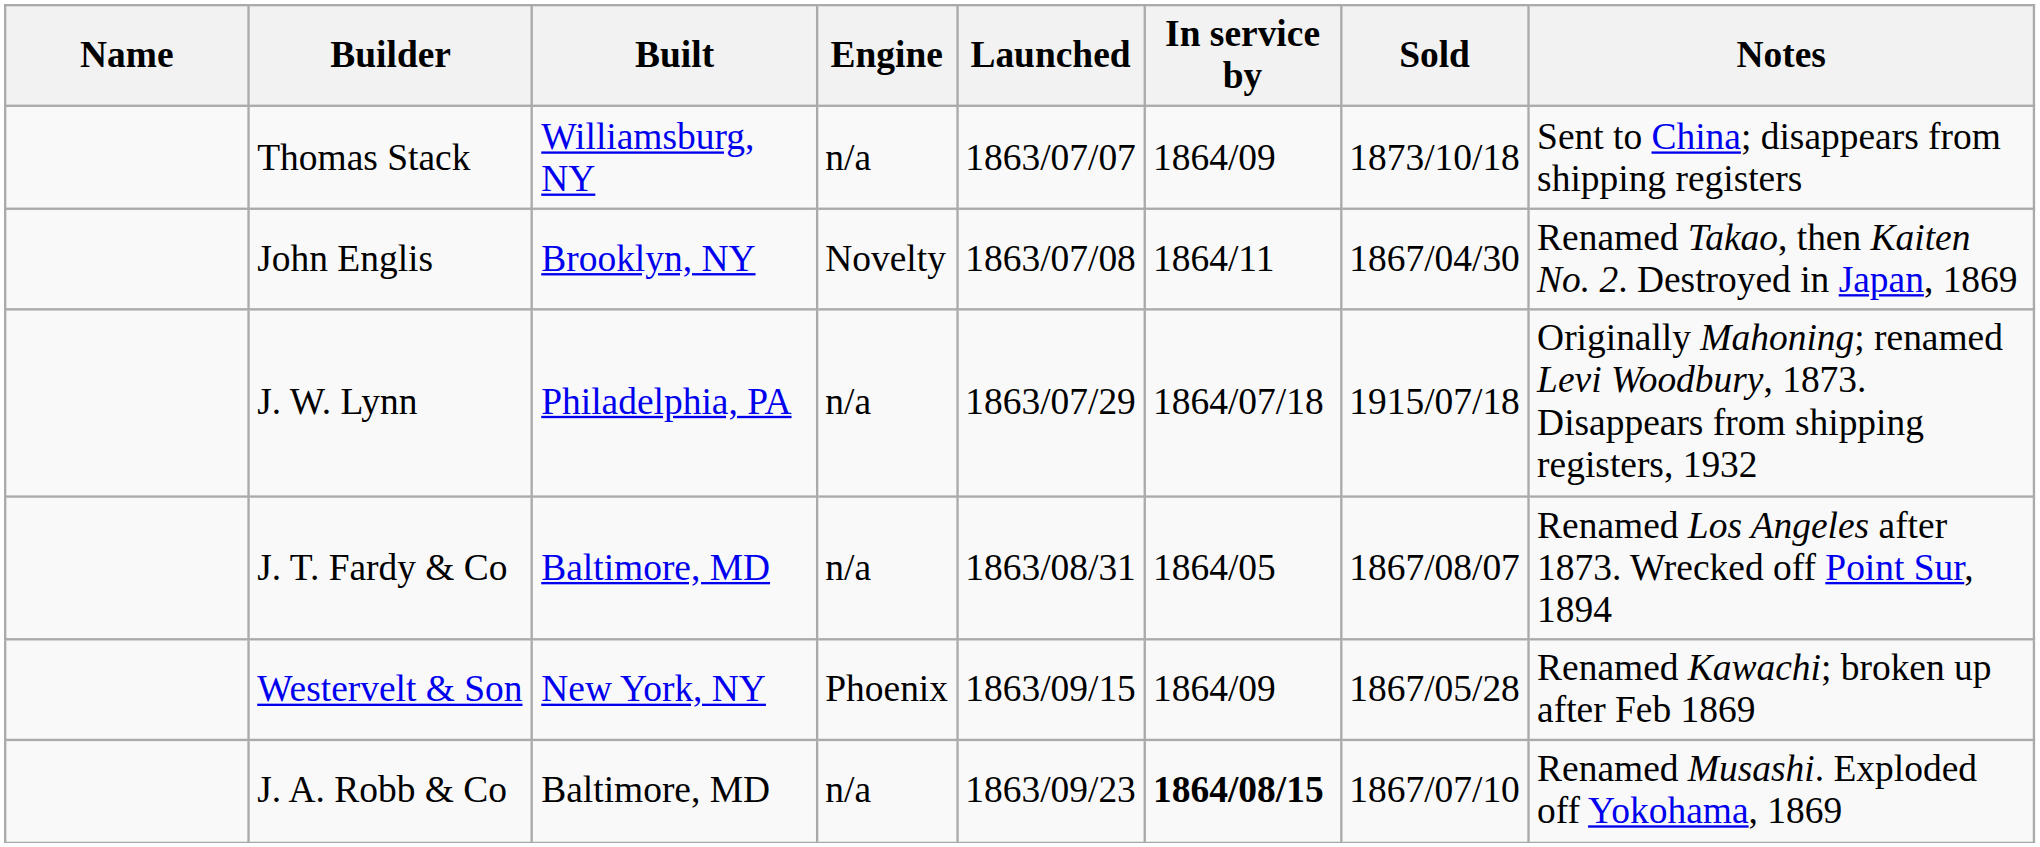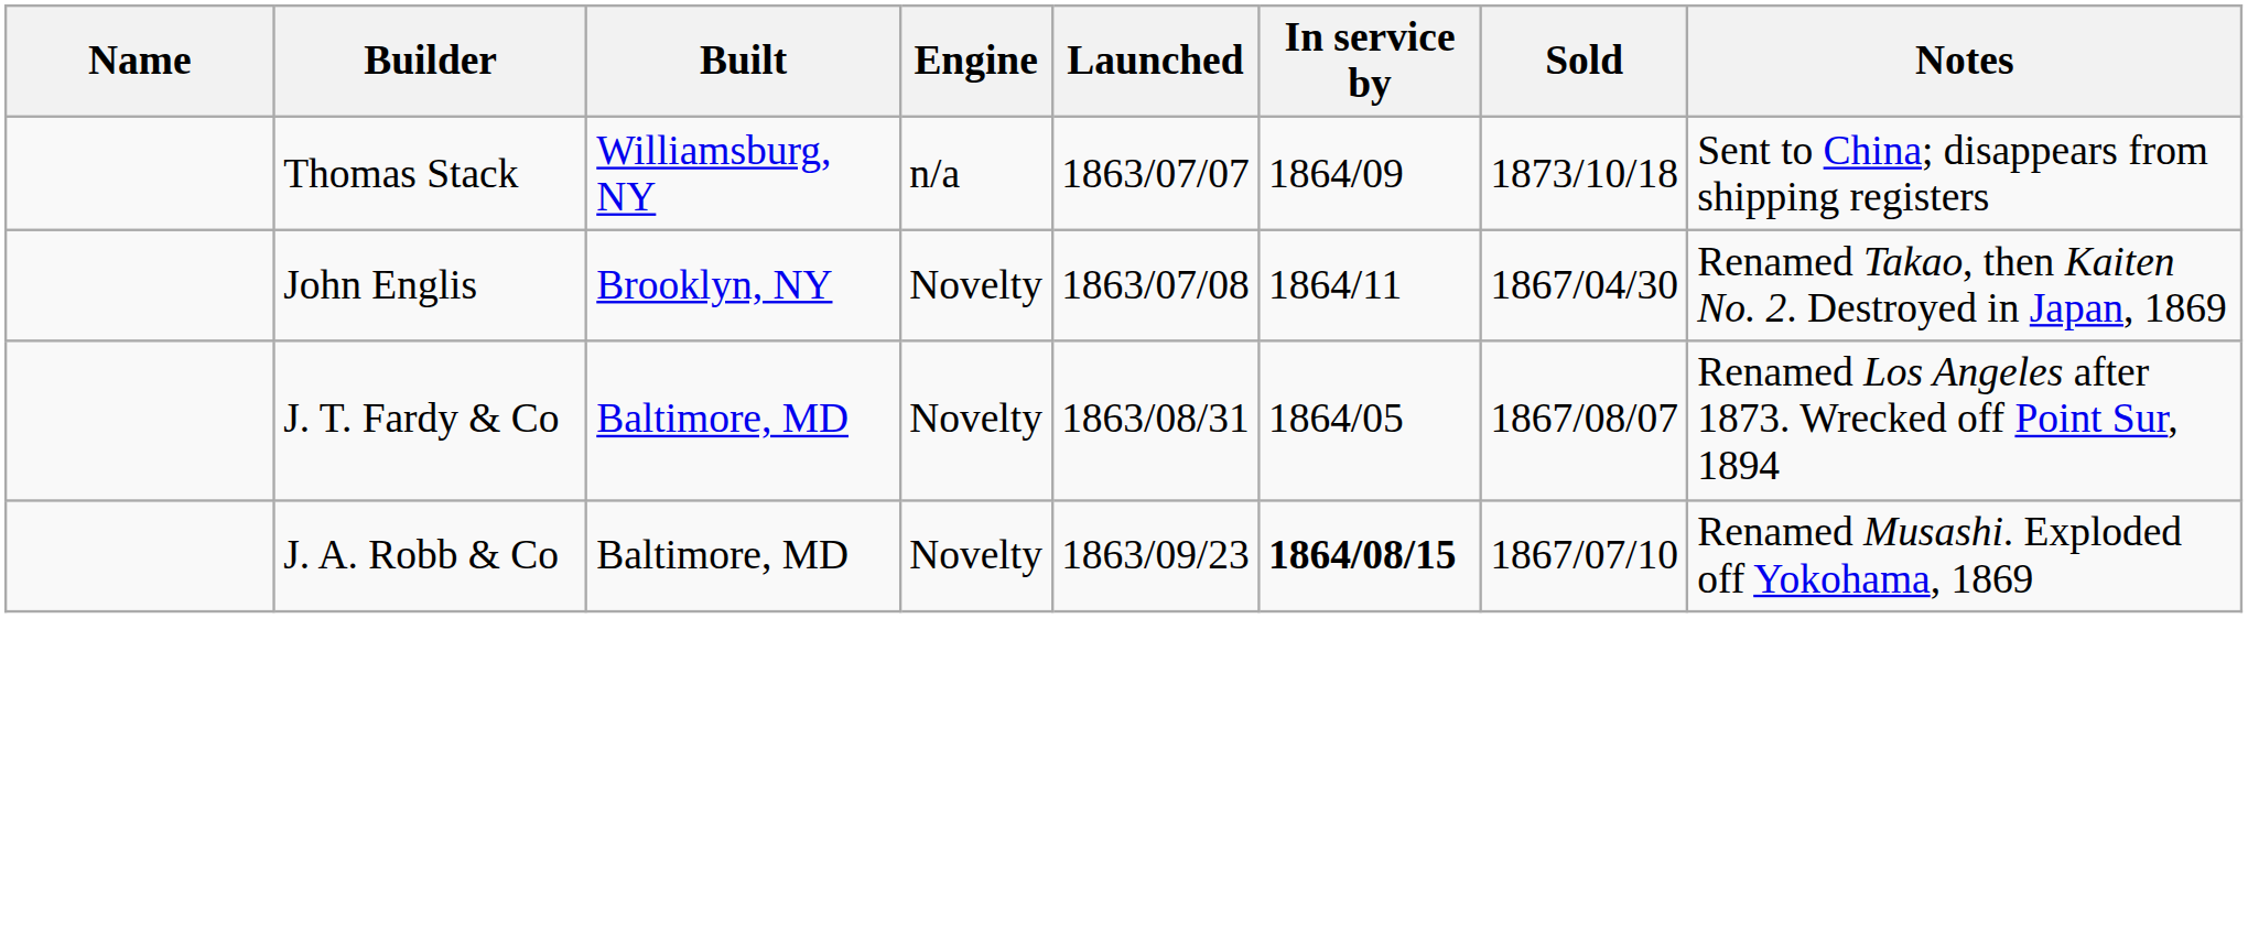- row: J. W. Lynn | Philadelphia, PA | n/a | 1863/07/29 | 1864/07/18 | 1915/07/18 | Originally Mahoning; renamed Levi Woodbury, 1873. Disappears from shipping registers, 1932
J. T. Fardy & Co | Engine: n/a -> Novelty
- row: Westervelt & Son | New York, NY | Phoenix | 1863/09/15 | 1864/09 | 1867/05/28 | Renamed Kawachi; broken up after Feb 1869
J. A. Robb & Co | Engine: n/a -> Novelty
